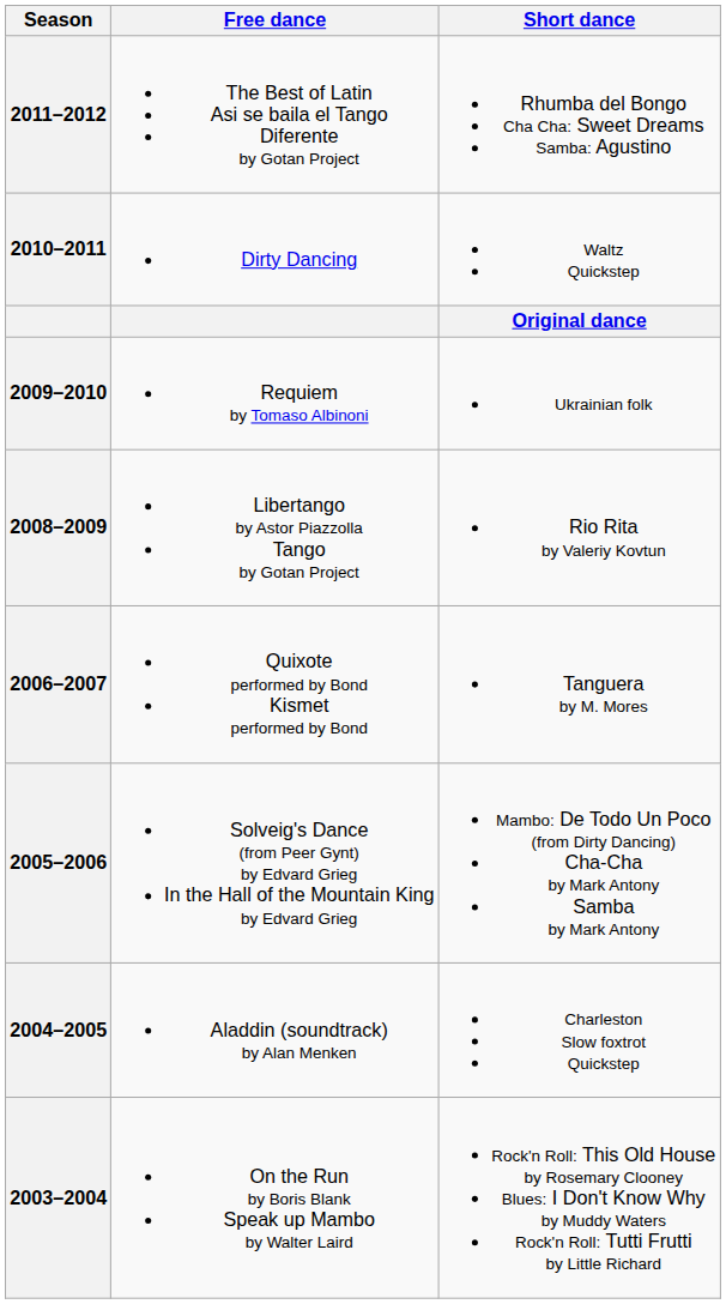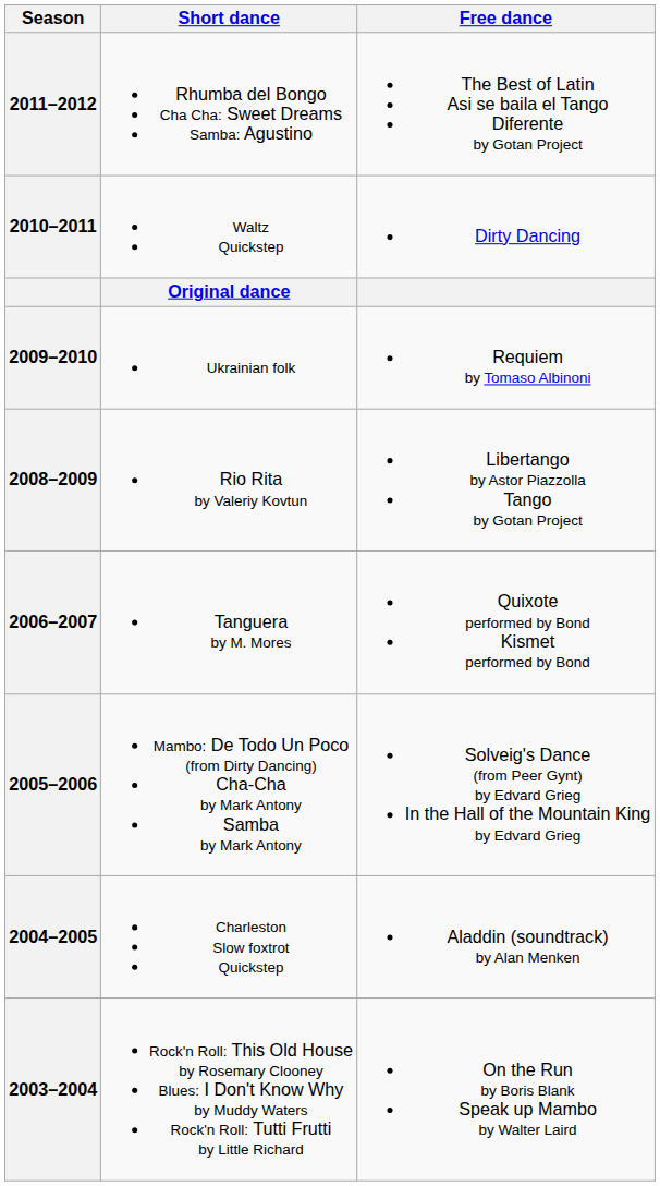columns swapped: Short dance <-> Free dance
